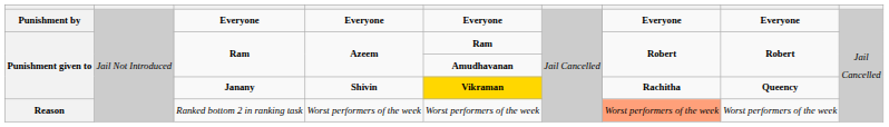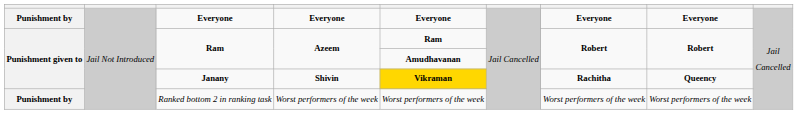Ranked bottom 2 in ranking task | column 1: Reason -> Punishment by
Ranked bottom 2 in ranking task | column 7: lightsalmon background -> no background
